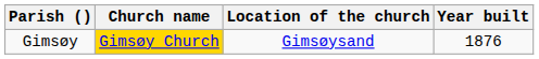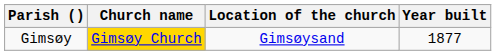Gimsøy | Year built: 1876 -> 1877
